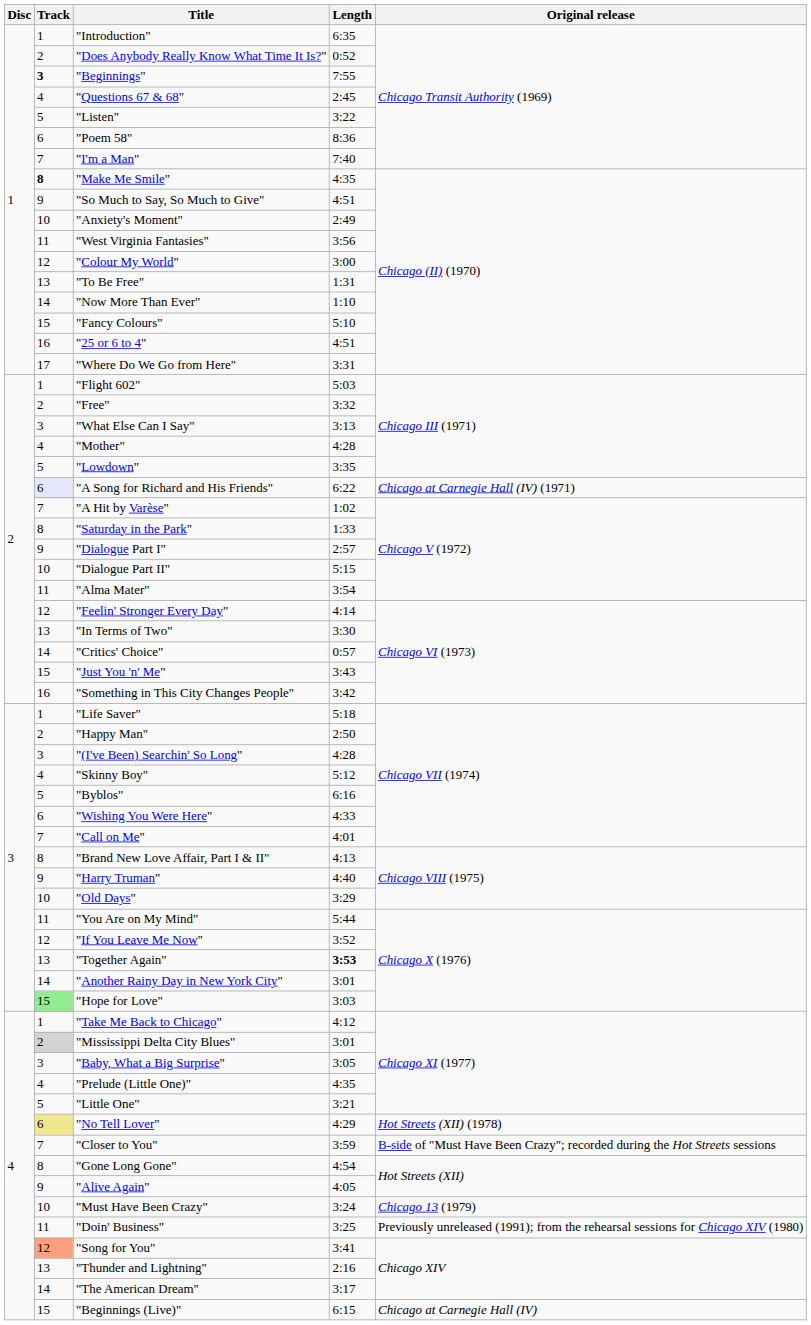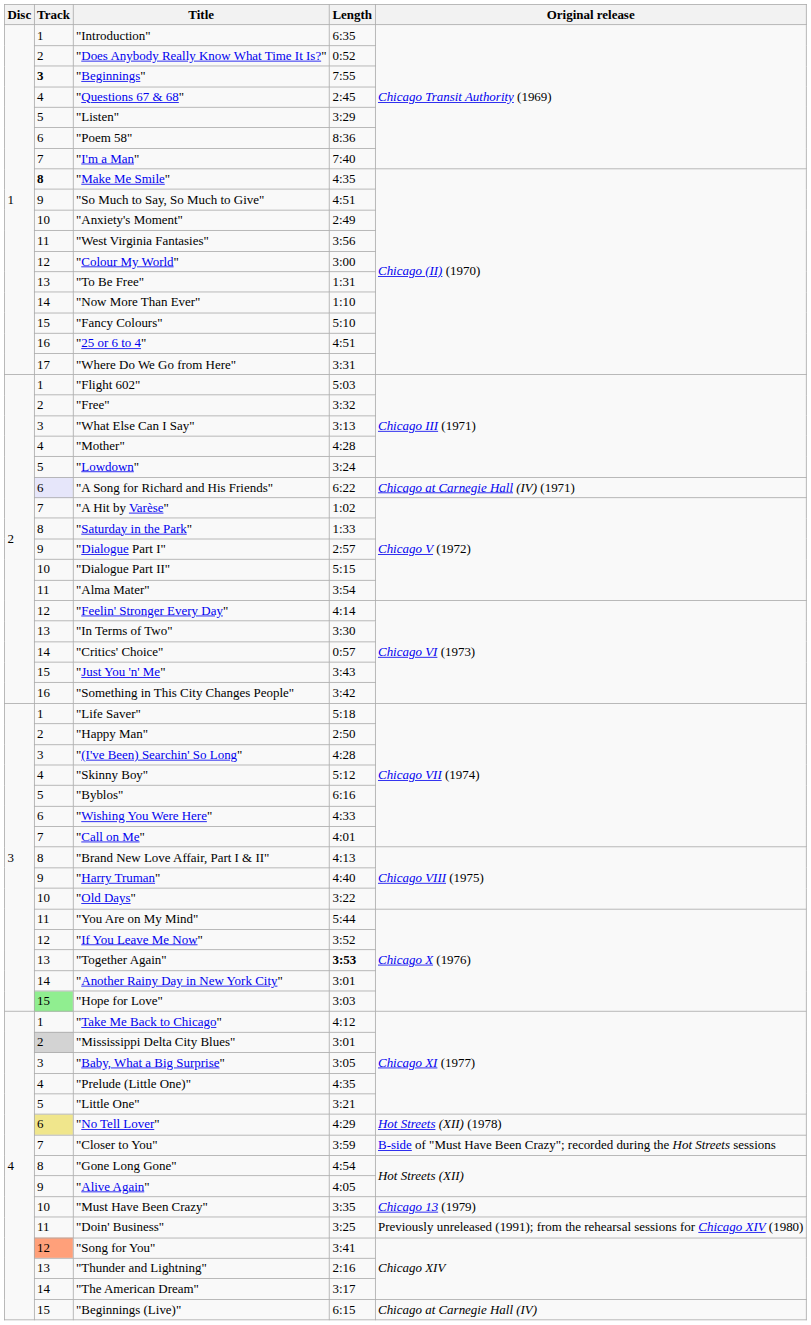"Listen" | Length: 3:22 -> 3:29
"Lowdown" | Length: 3:35 -> 3:24
"Old Days" | Length: 3:29 -> 3:22
"Must Have Been Crazy" | Length: 3:24 -> 3:35
